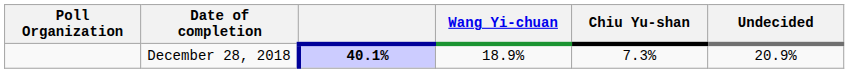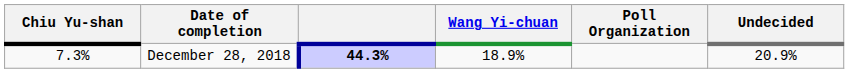columns swapped: Poll Organization <-> Chiu Yu-shan
December 28, 2018 | column 3: 40.1% -> 44.3%
